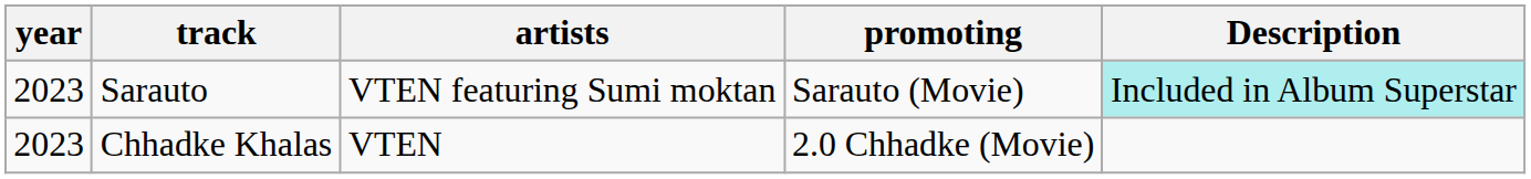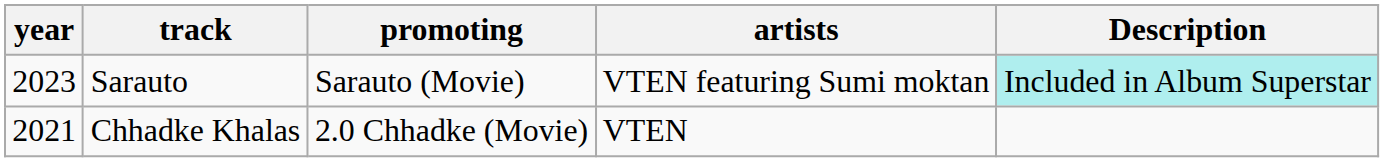columns swapped: promoting <-> artists
Chhadke Khalas | year: 2023 -> 2021
